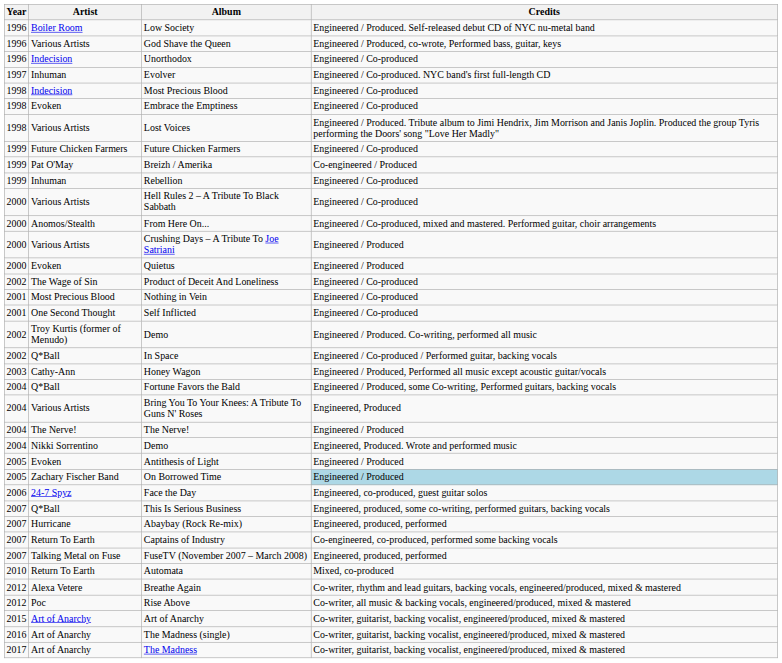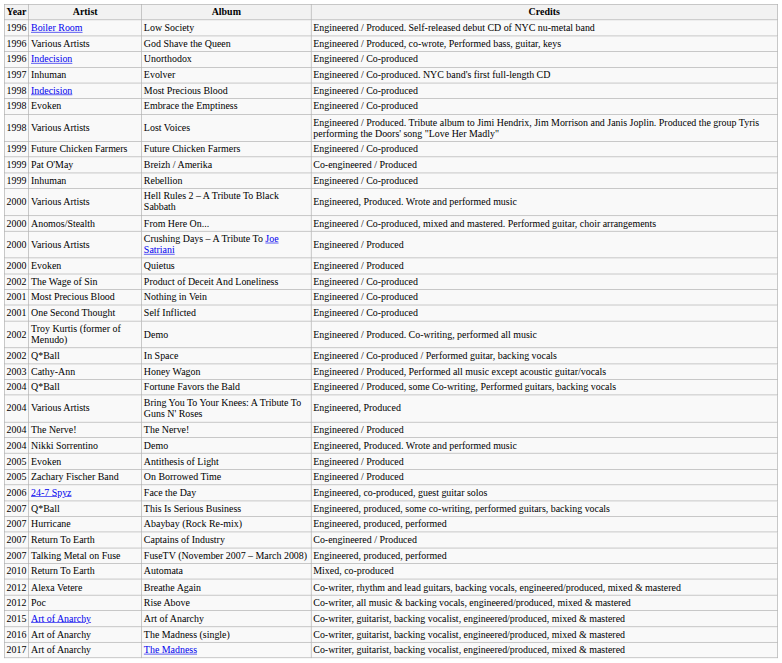Hell Rules 2 – A Tribute To Black Sabbath | Credits: Engineered / Co-produced -> Engineered, Produced. Wrote and performed music
On Borrowed Time | Credits: lightblue background -> no background
Captains of Industry | Credits: Co-engineered, co-produced, performed some backing vocals -> Co-engineered / Produced
